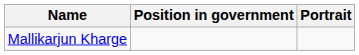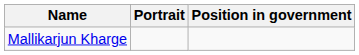columns swapped: Portrait <-> Position in government
